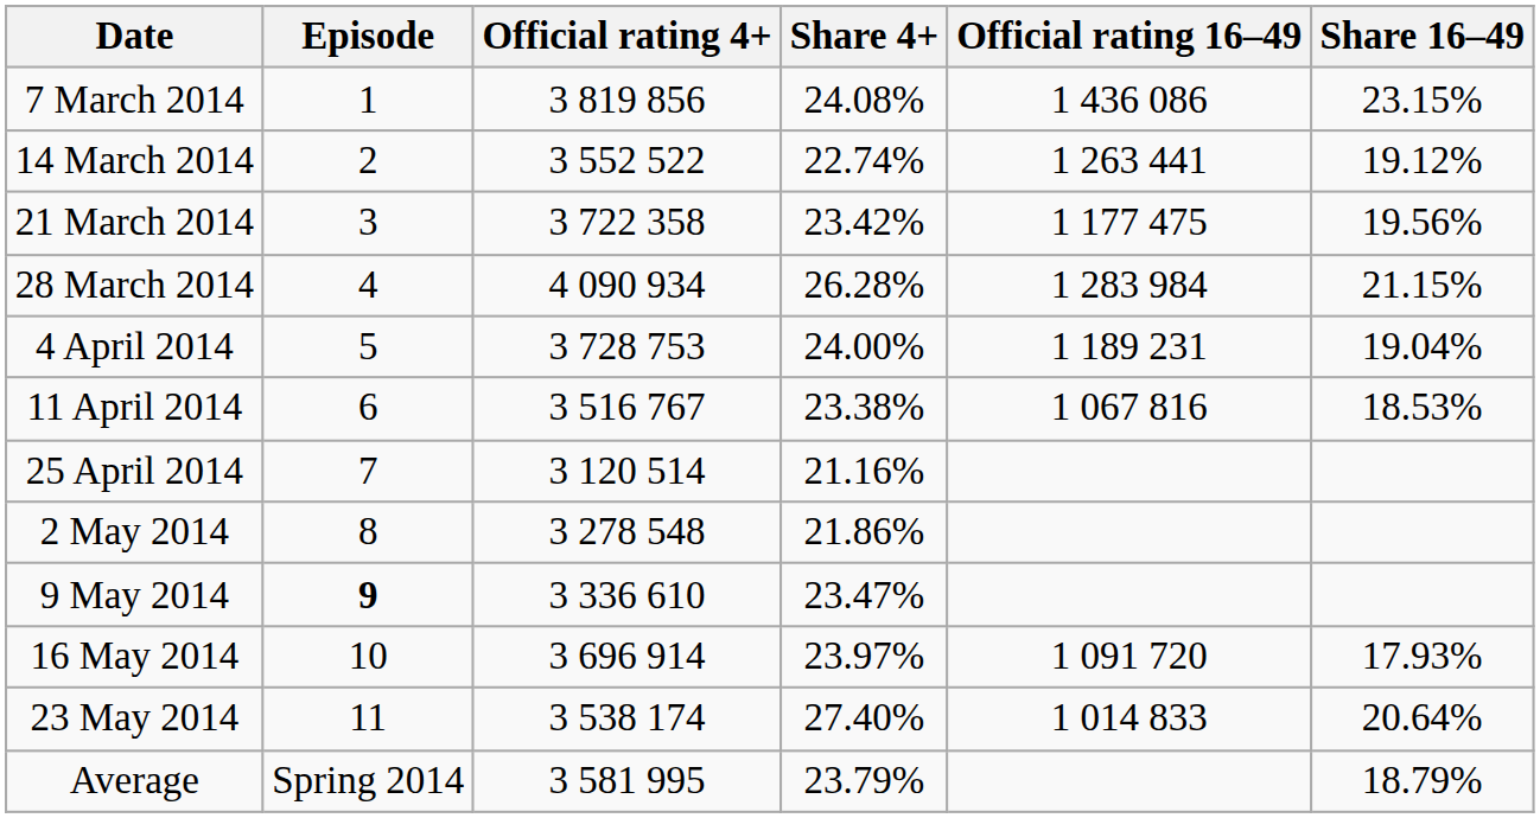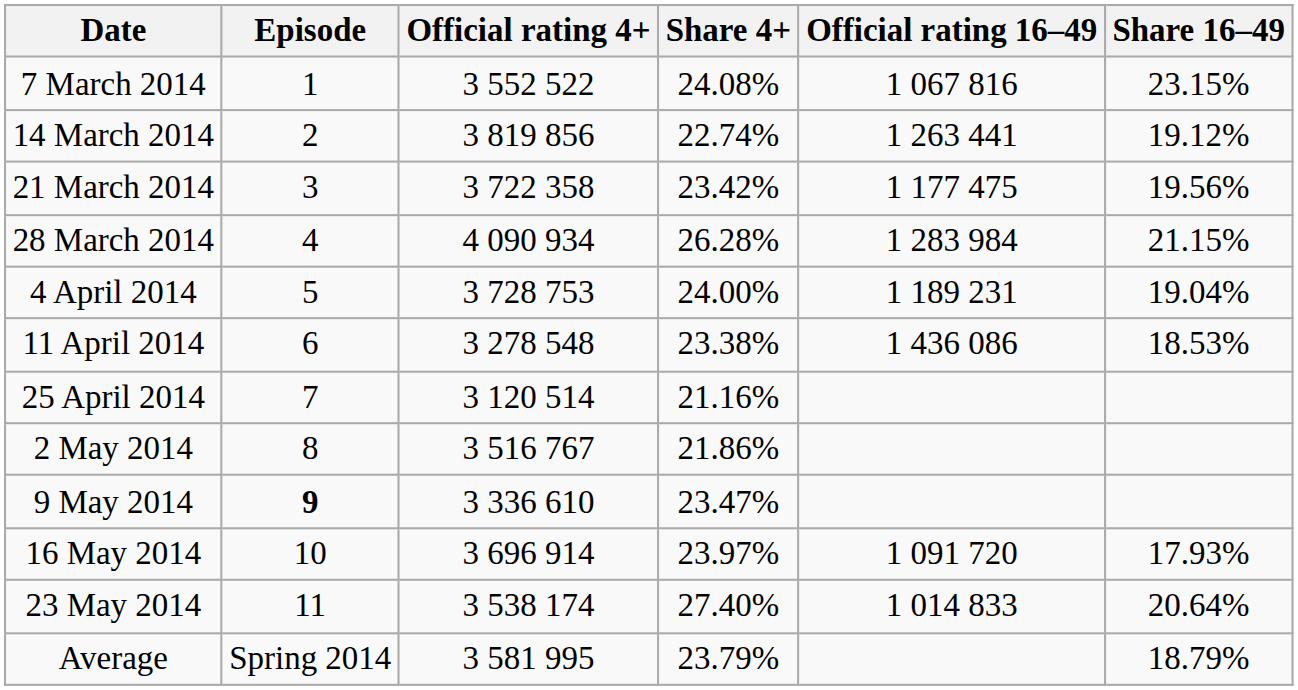7 March 2014 | Official rating 4+: 3 819 856 -> 3 552 522
7 March 2014 | Official rating 16–49: 1 436 086 -> 1 067 816
14 March 2014 | Official rating 4+: 3 552 522 -> 3 819 856
11 April 2014 | Official rating 4+: 3 516 767 -> 3 278 548
11 April 2014 | Official rating 16–49: 1 067 816 -> 1 436 086
2 May 2014 | Official rating 4+: 3 278 548 -> 3 516 767
